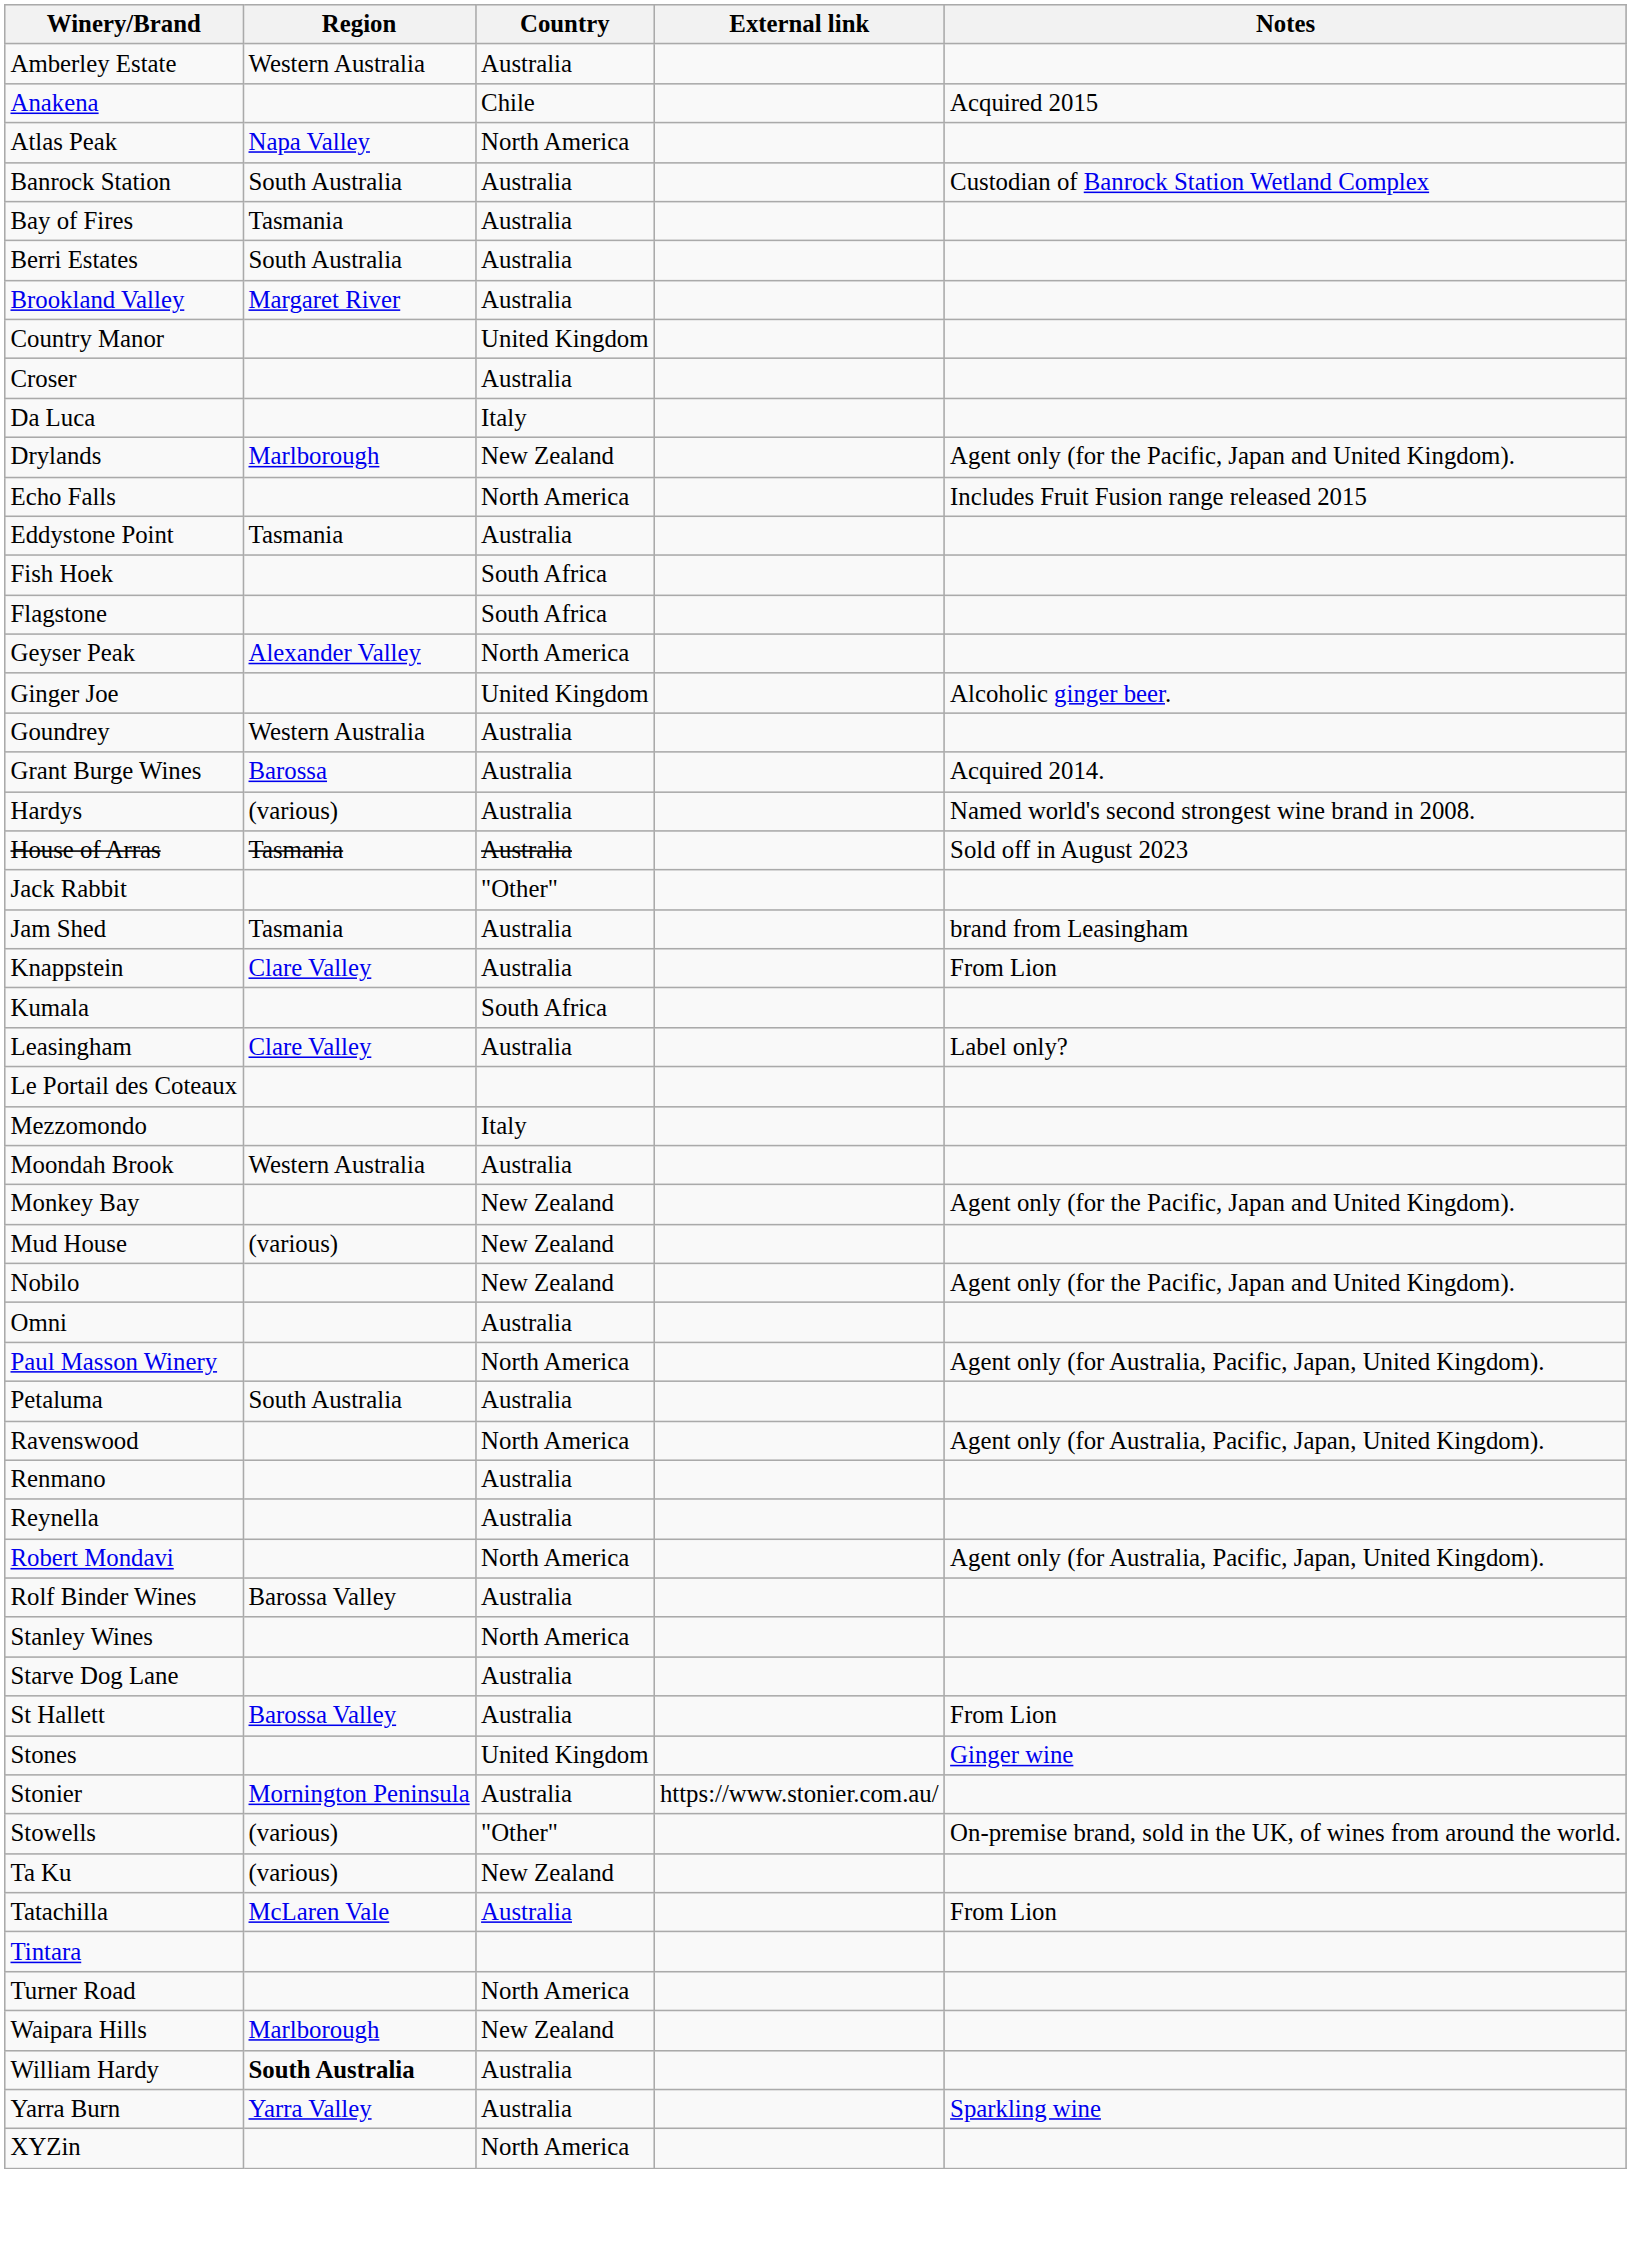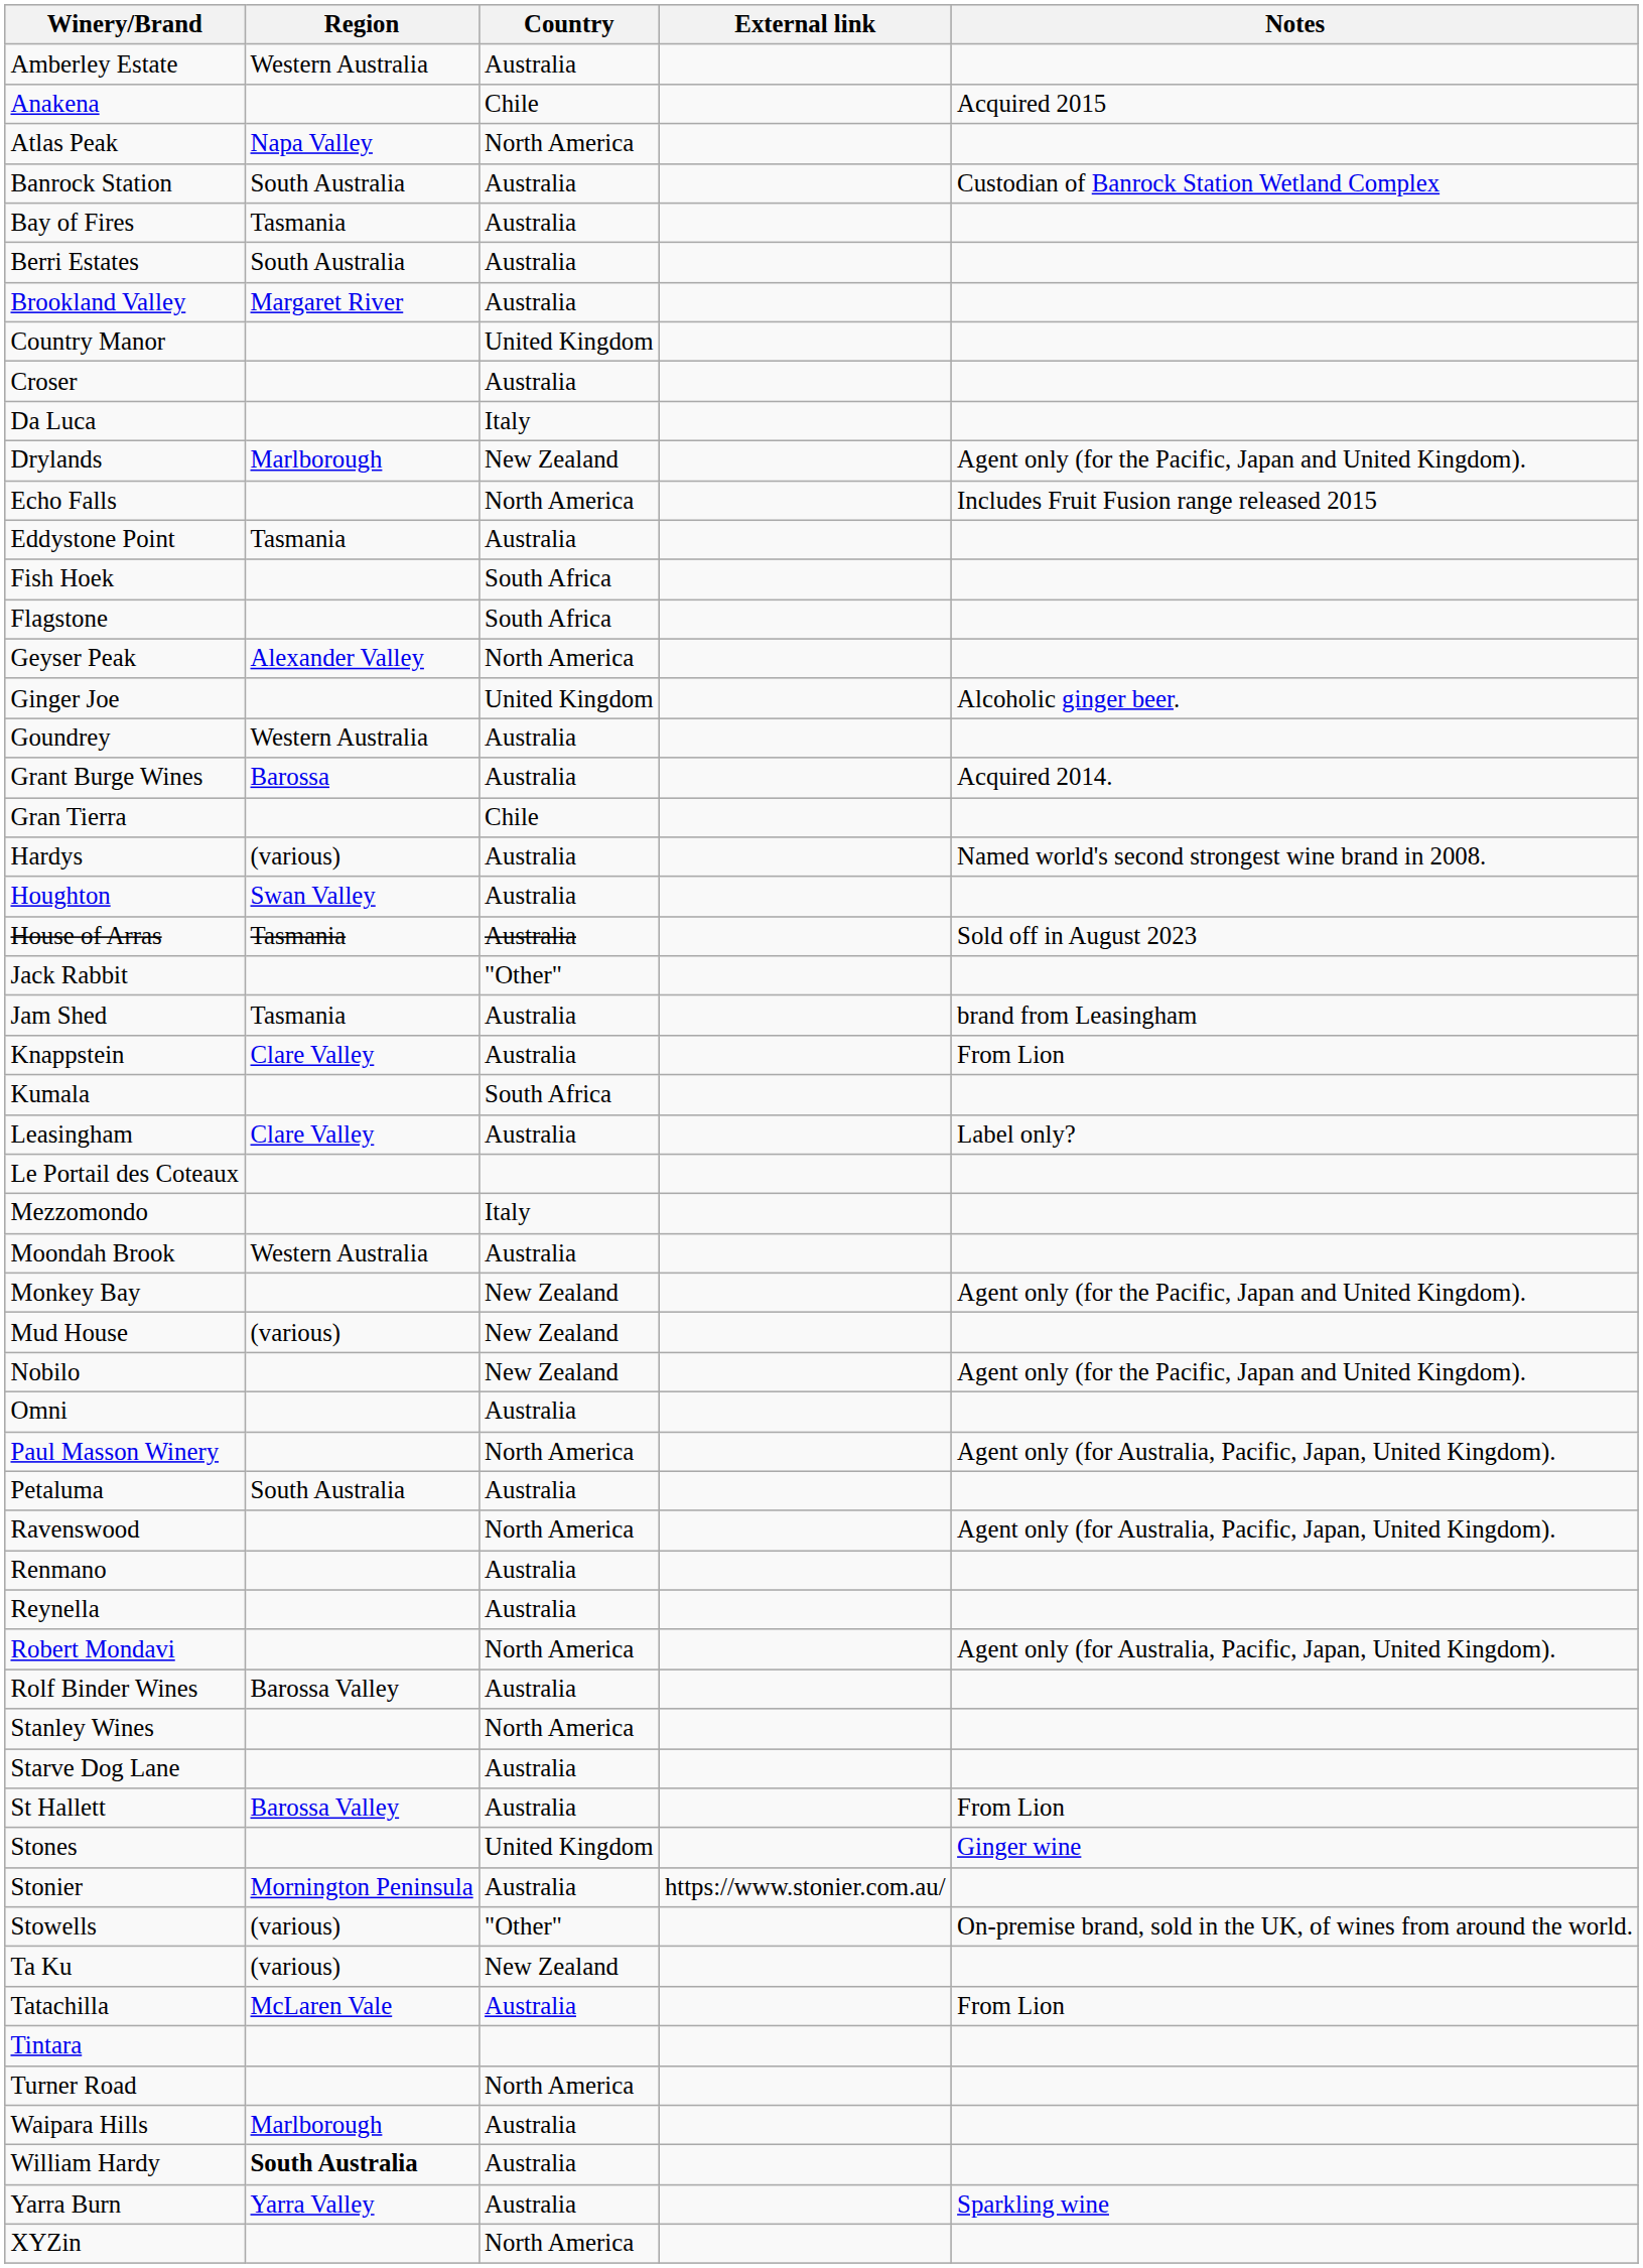+ row: Gran Tierra | Chile
+ row: Houghton | Swan Valley | Australia
Waipara Hills | Country: New Zealand -> Australia
